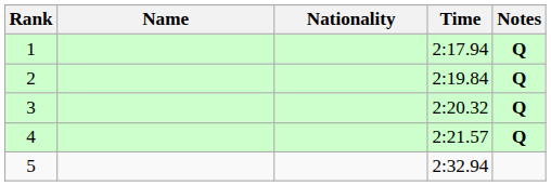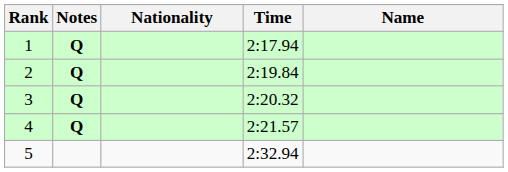columns swapped: Name <-> Notes
